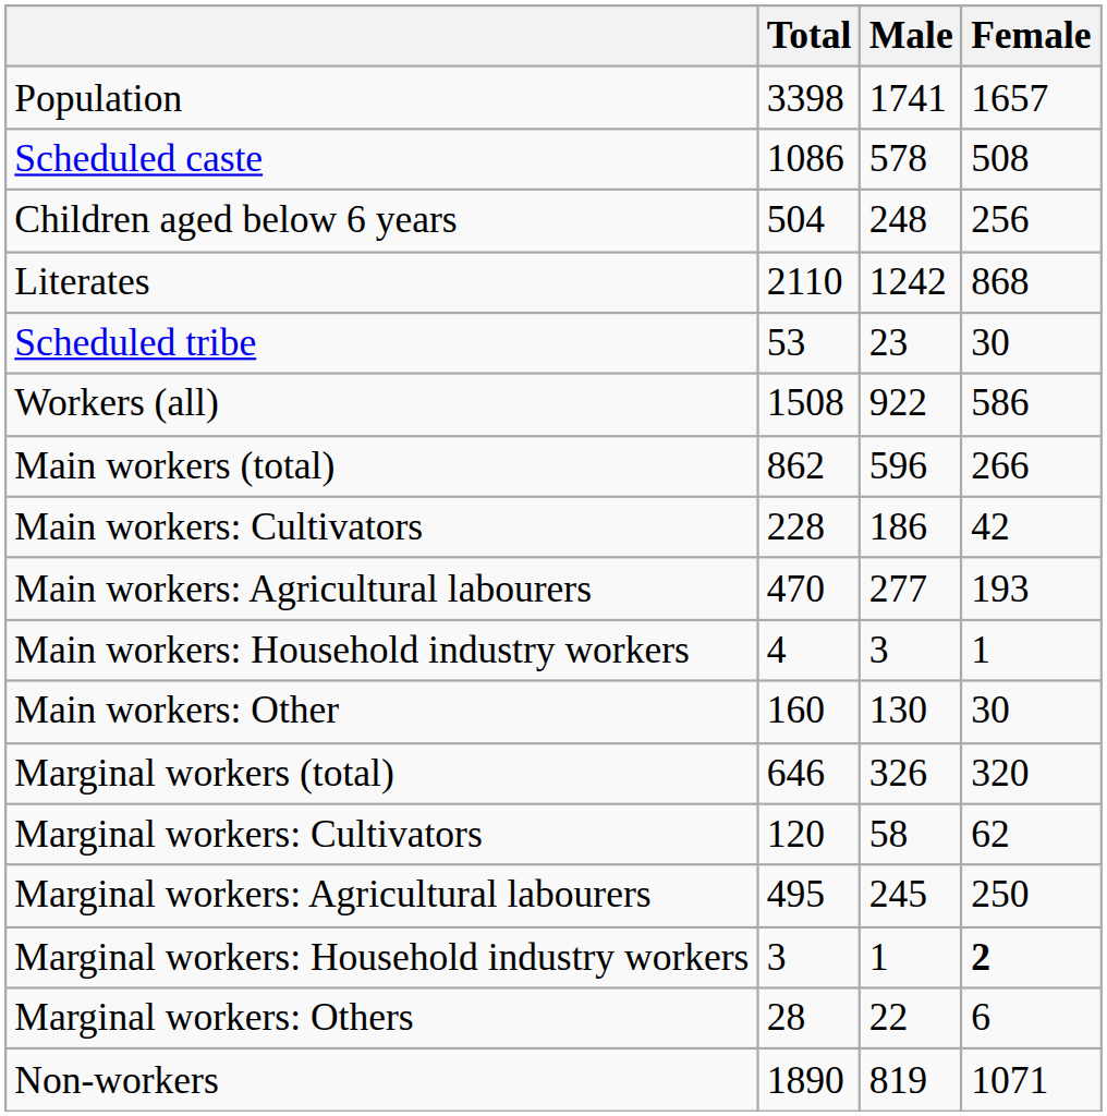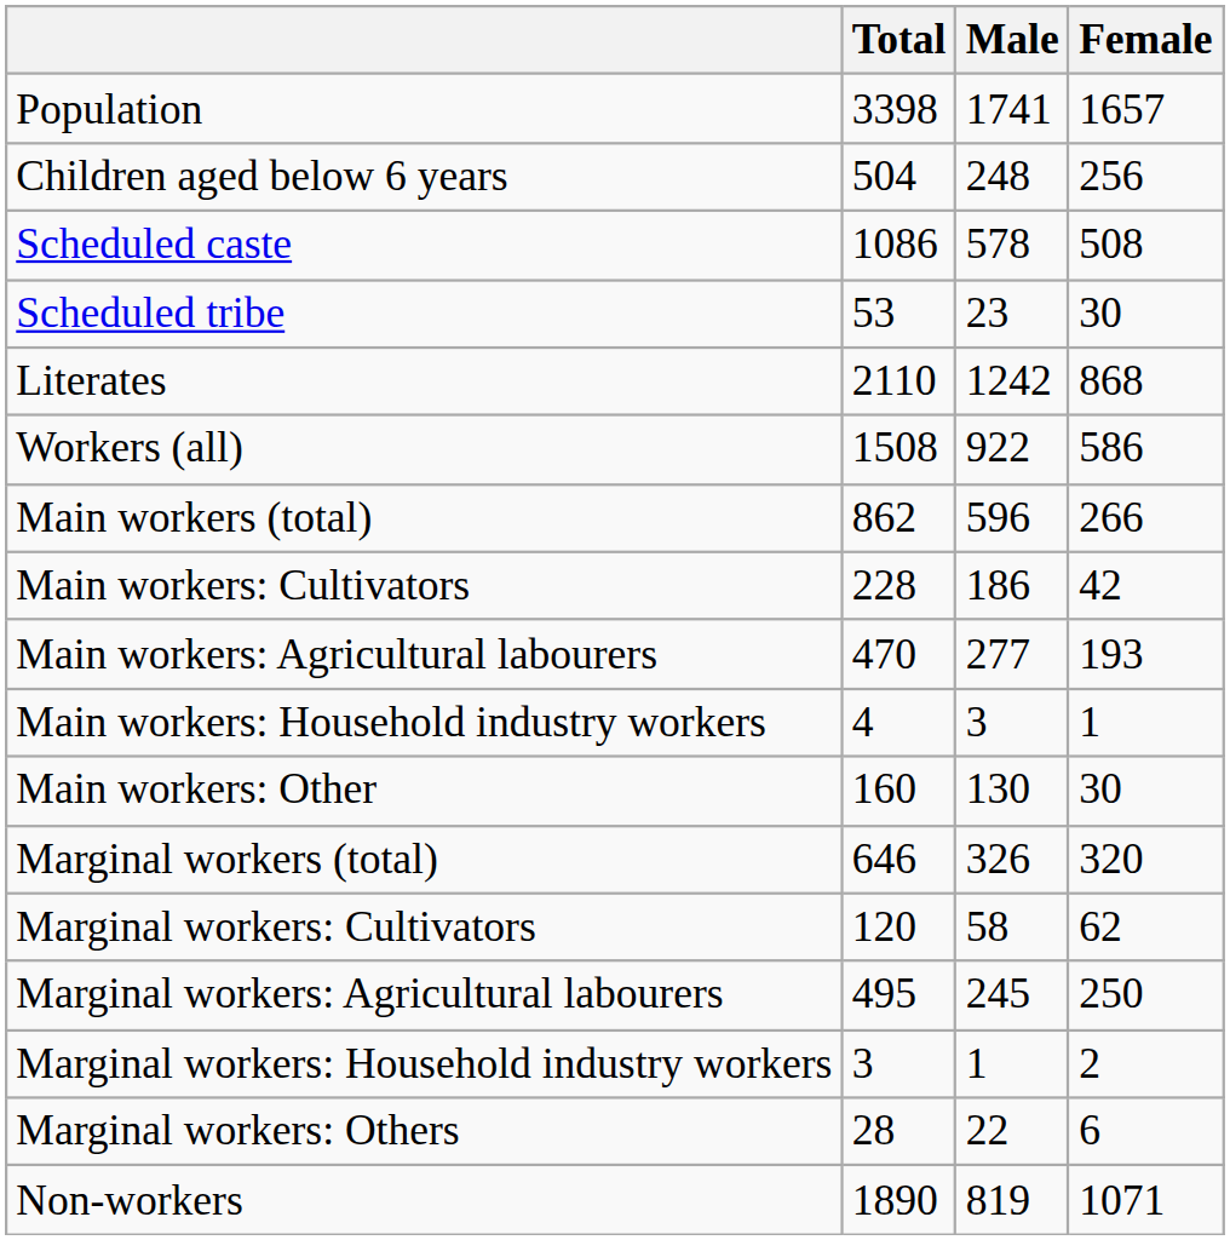rows swapped: Children aged below 6 years <-> Scheduled caste
rows swapped: Scheduled tribe <-> Literates
Marginal workers: Household industry workers | Female: bold -> normal
